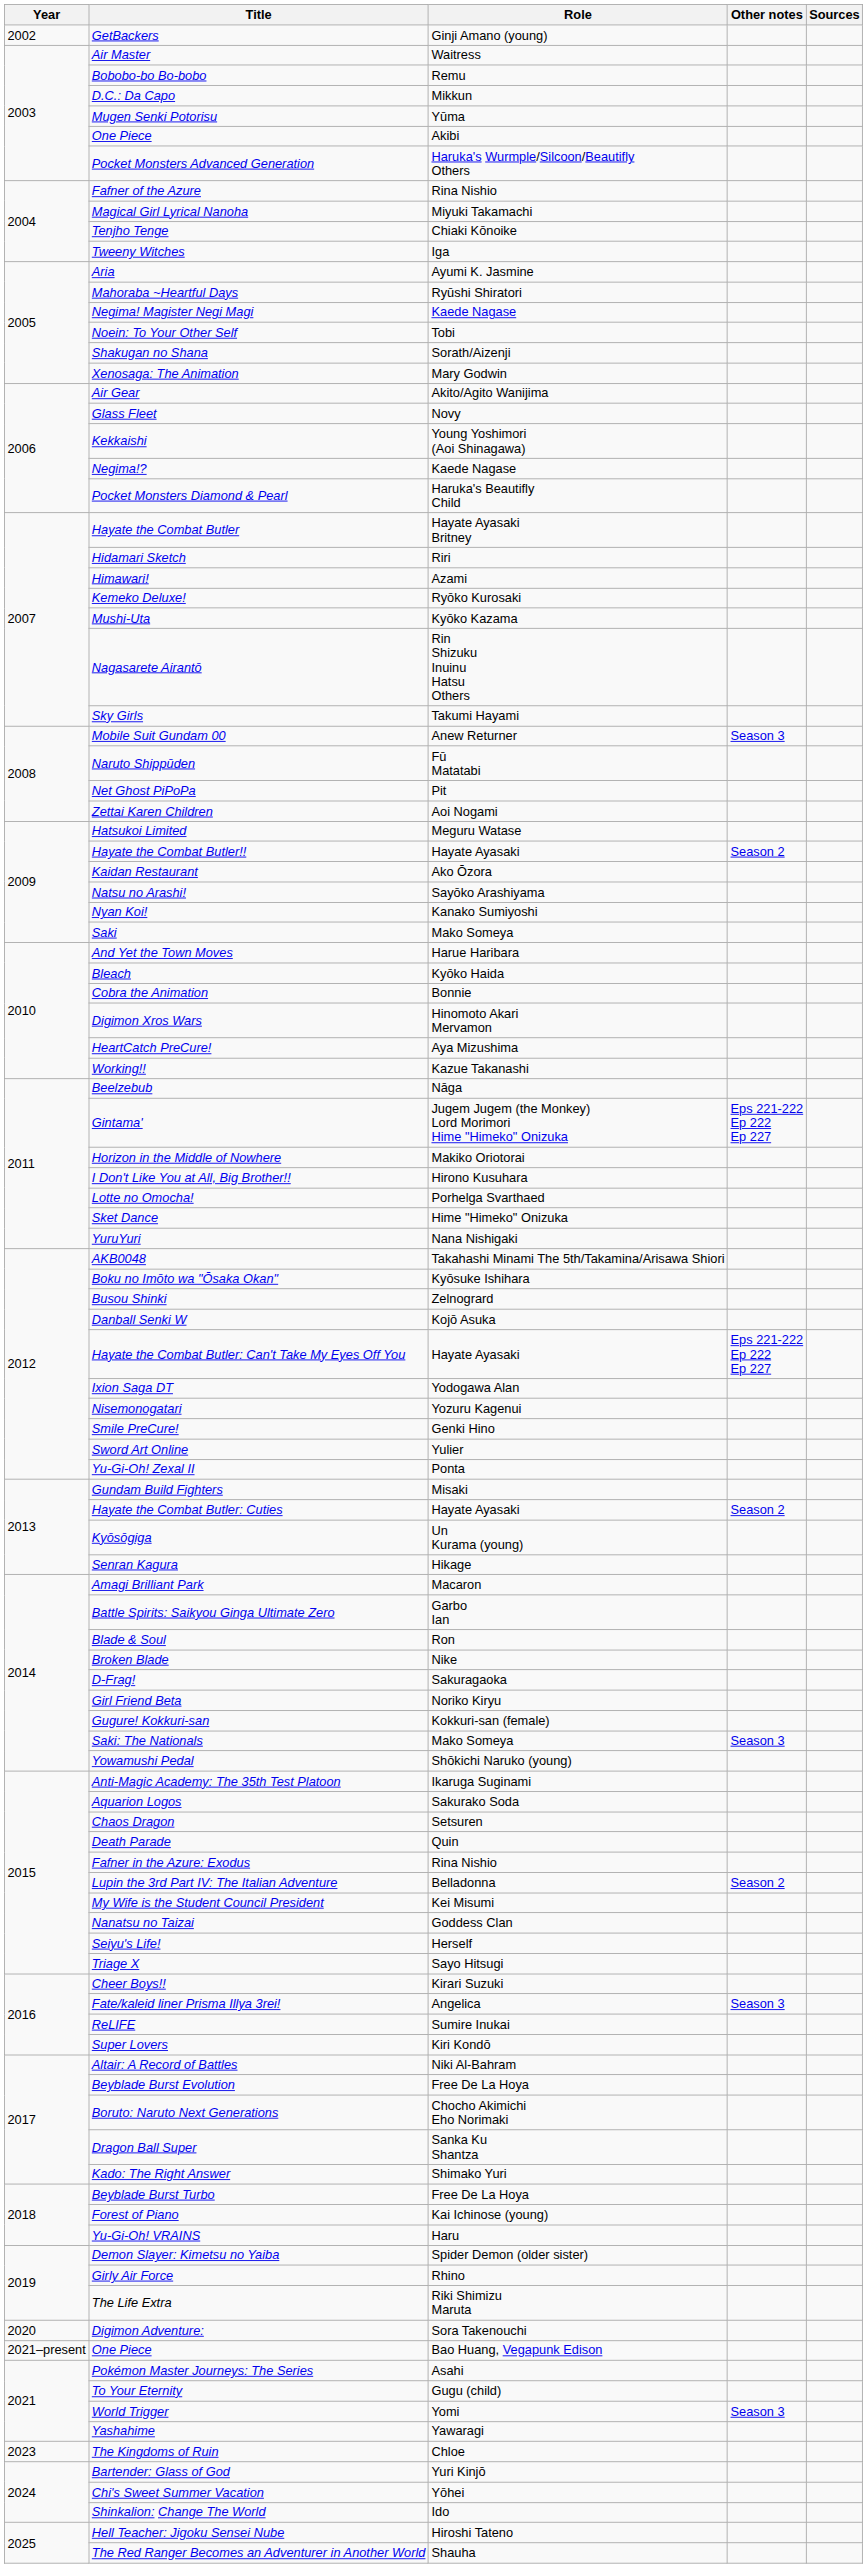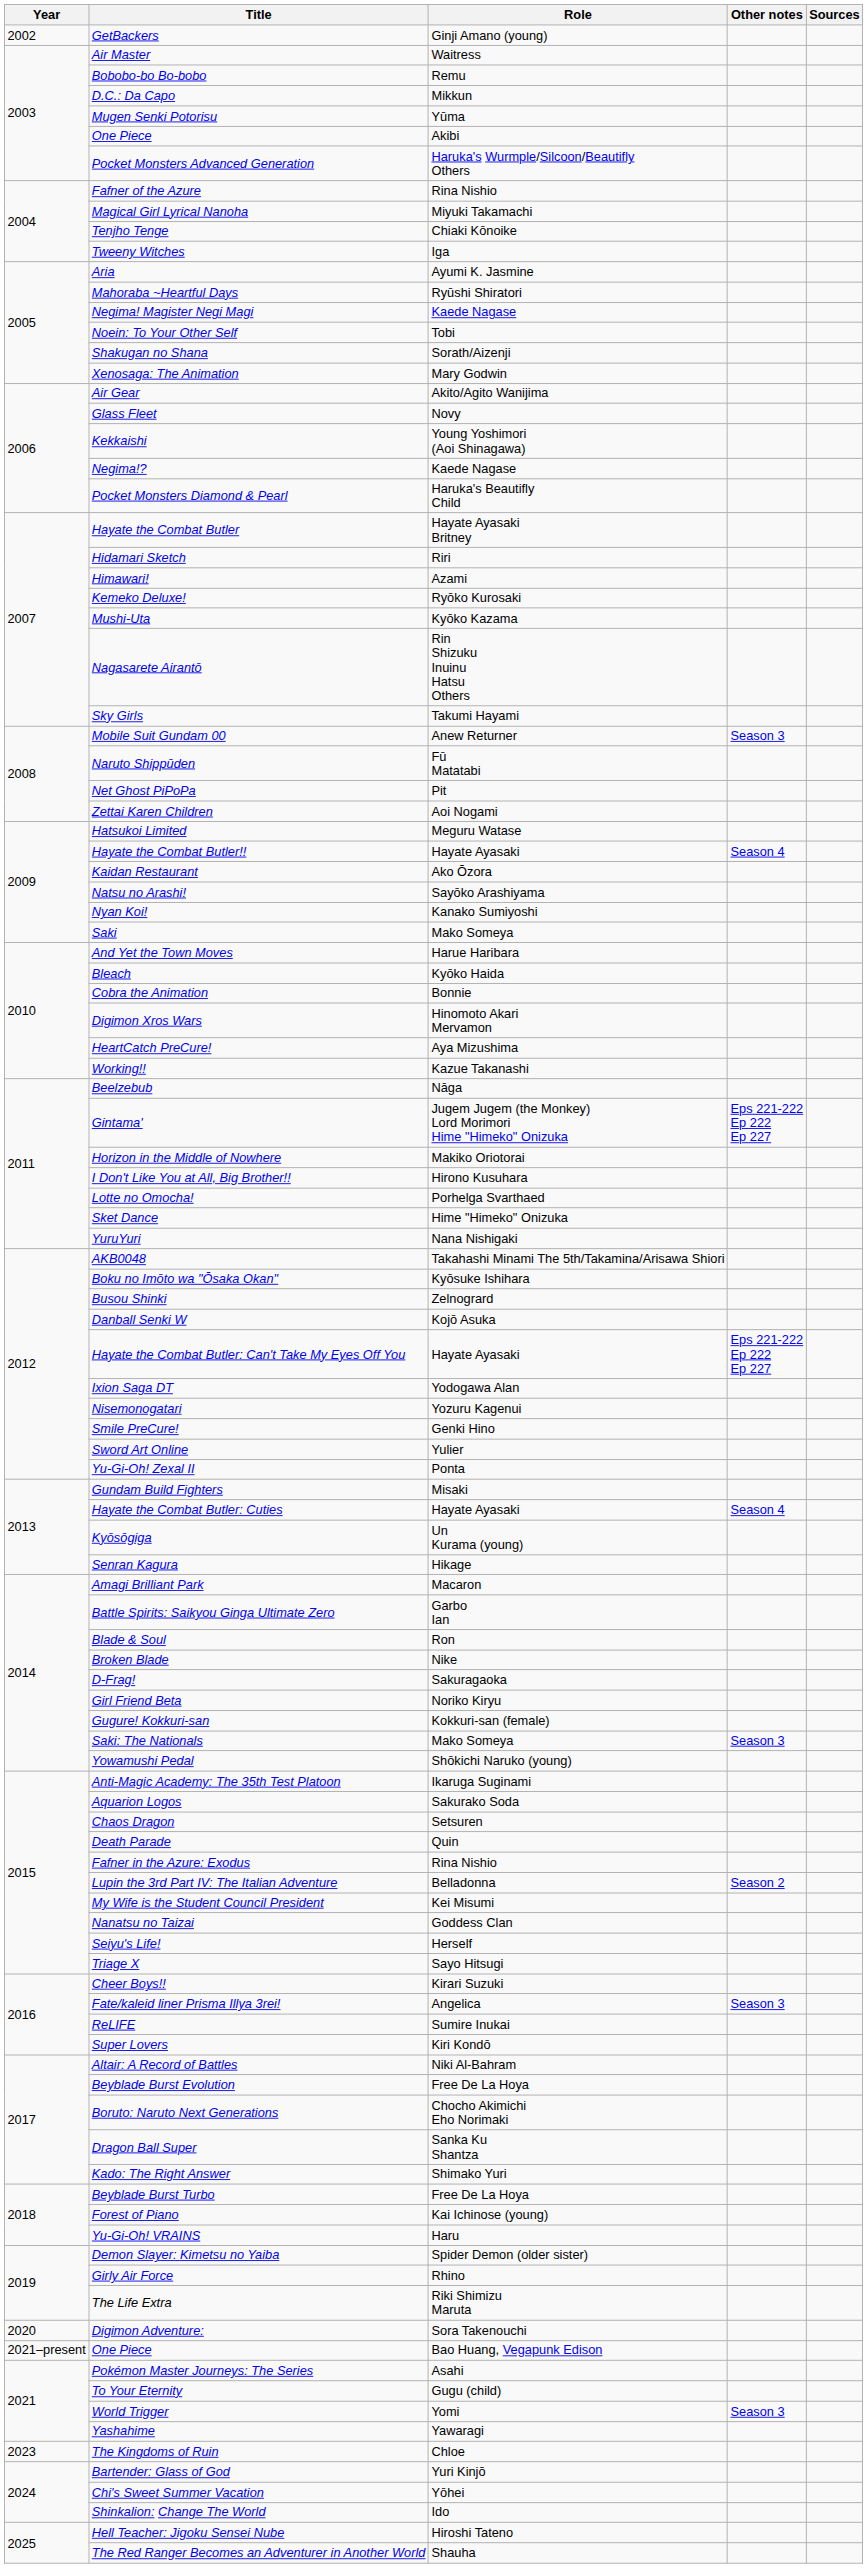Hayate the Combat Butler!! | Other notes: Season 2 -> Season 4
Hayate the Combat Butler: Cuties | Other notes: Season 2 -> Season 4
